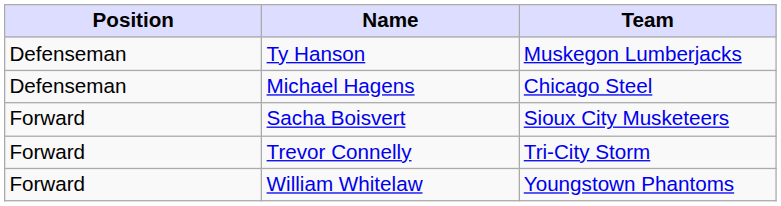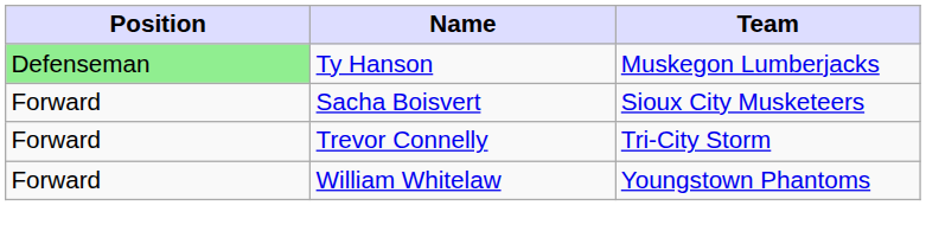Ty Hanson | Position: no background -> lightgreen background
- row: Defenseman | Michael Hagens | Chicago Steel
